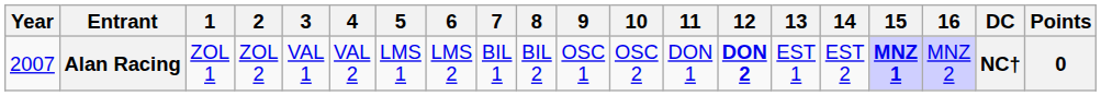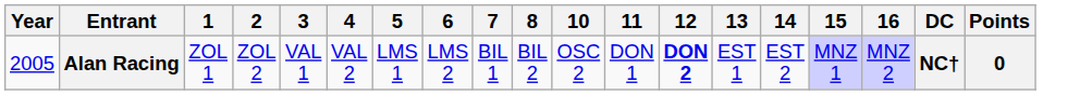- column: 9 | OSC 1
Alan Racing | Year: 2007 -> 2005
Alan Racing | 15: bold -> normal
